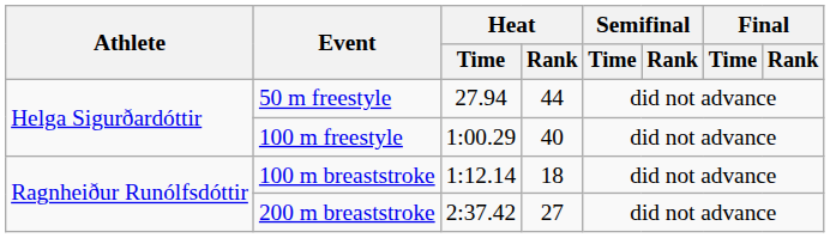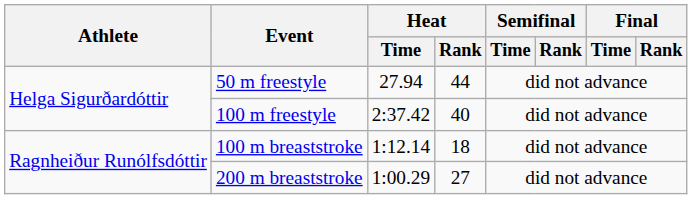100 m freestyle | Heat / Time: 1:00.29 -> 2:37.42
200 m breaststroke | Heat / Time: 2:37.42 -> 1:00.29
